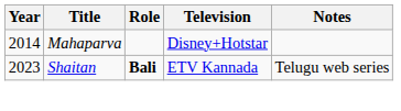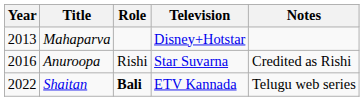Mahaparva | Year: 2014 -> 2013
+ row: 2016 | Anuroopa | Rishi | Star Suvarna | Credited as Rishi
Shaitan | Year: 2023 -> 2022
